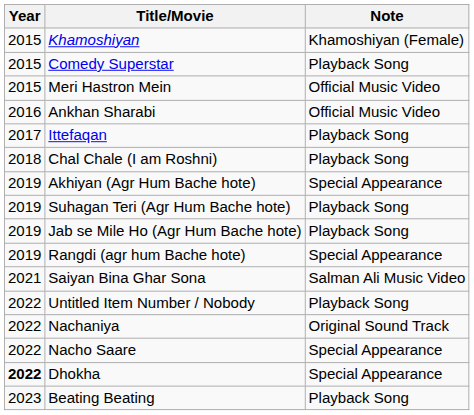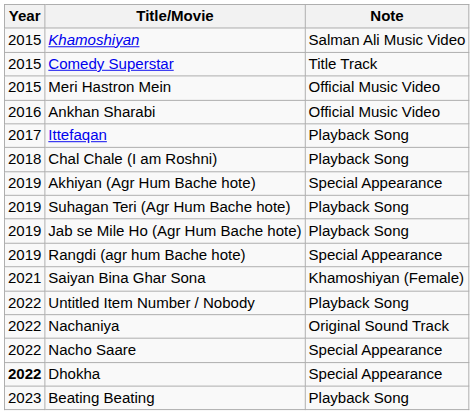Khamoshiyan | Note: Khamoshiyan (Female) -> Salman Ali Music Video
Comedy Superstar | Note: Playback Song -> Title Track
Saiyan Bina Ghar Sona | Note: Salman Ali Music Video -> Khamoshiyan (Female)
